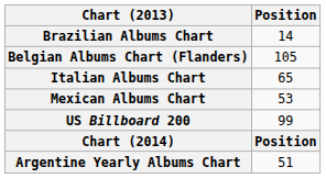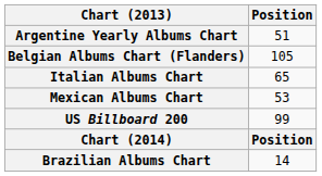rows swapped: Argentine Yearly Albums Chart <-> Brazilian Albums Chart
